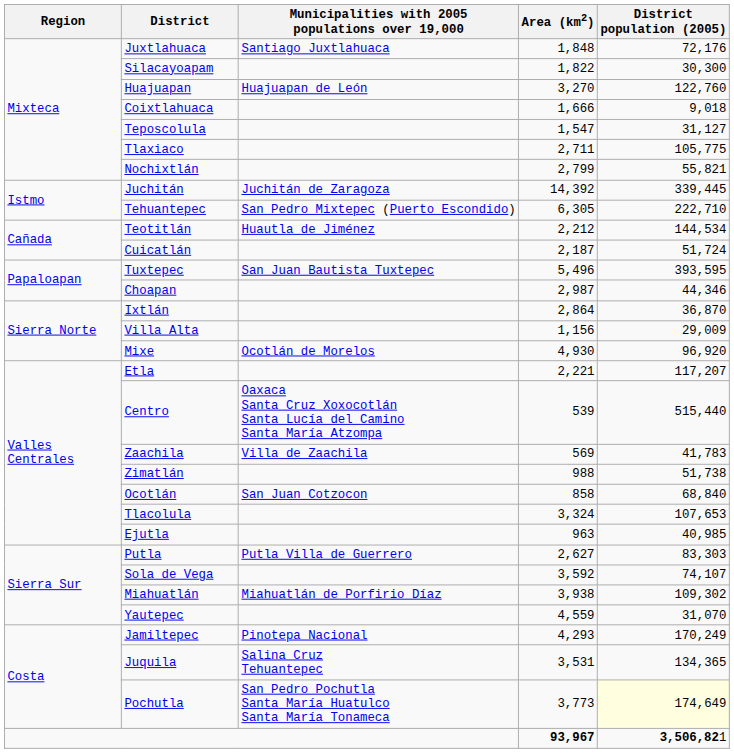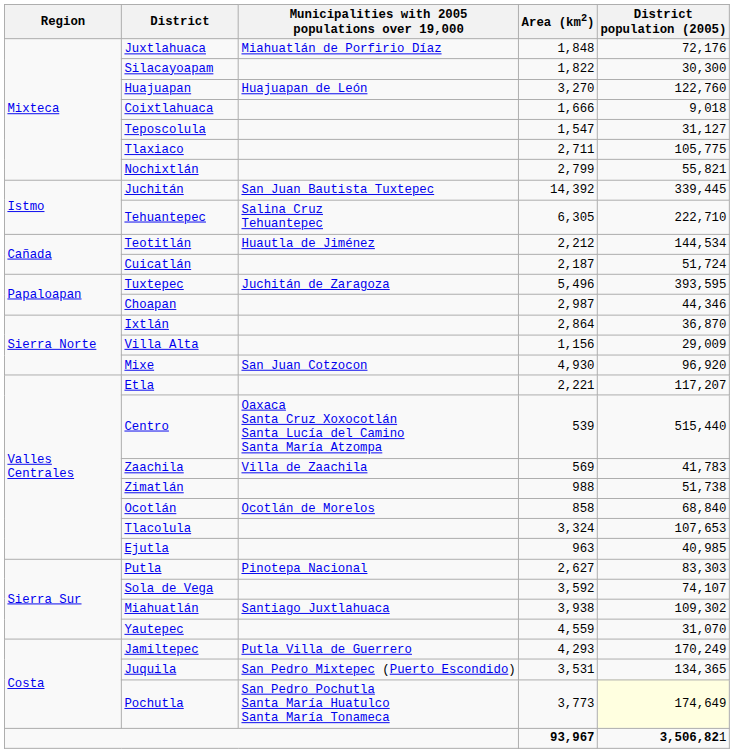Juxtlahuaca | Municipalities with 2005 populations over 19,000: Santiago Juxtlahuaca -> Miahuatlán de Porfirio Díaz
Juchitán | Municipalities with 2005 populations over 19,000: Juchitán de Zaragoza -> San Juan Bautista Tuxtepec
Tehuantepec | Municipalities with 2005 populations over 19,000: San Pedro Mixtepec (Puerto Escondido) -> Salina Cruz Tehuantepec
Tuxtepec | Municipalities with 2005 populations over 19,000: San Juan Bautista Tuxtepec -> Juchitán de Zaragoza
Mixe | Municipalities with 2005 populations over 19,000: Ocotlán de Morelos -> San Juan Cotzocon
Ocotlán | Municipalities with 2005 populations over 19,000: San Juan Cotzocon -> Ocotlán de Morelos
Putla | Municipalities with 2005 populations over 19,000: Putla Villa de Guerrero -> Pinotepa Nacional
Miahuatlán | Municipalities with 2005 populations over 19,000: Miahuatlán de Porfirio Díaz -> Santiago Juxtlahuaca
Jamiltepec | Municipalities with 2005 populations over 19,000: Pinotepa Nacional -> Putla Villa de Guerrero
Juquila | Municipalities with 2005 populations over 19,000: Salina Cruz Tehuantepec -> San Pedro Mixtepec (Puerto Escondido)
